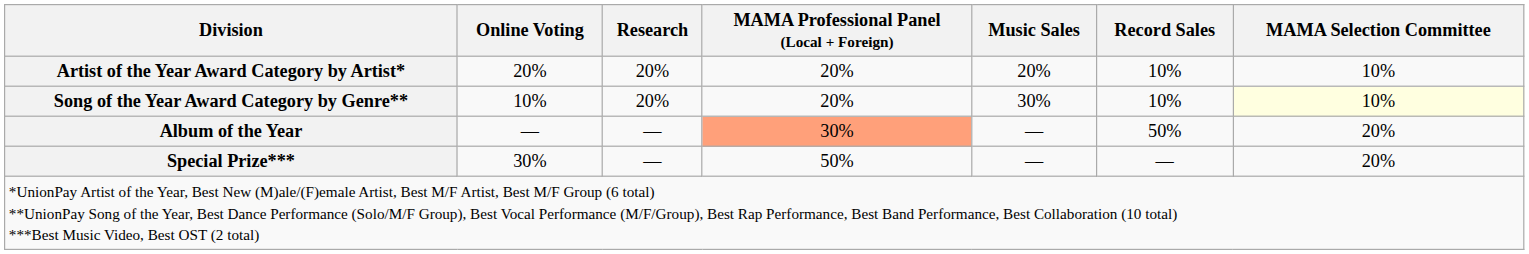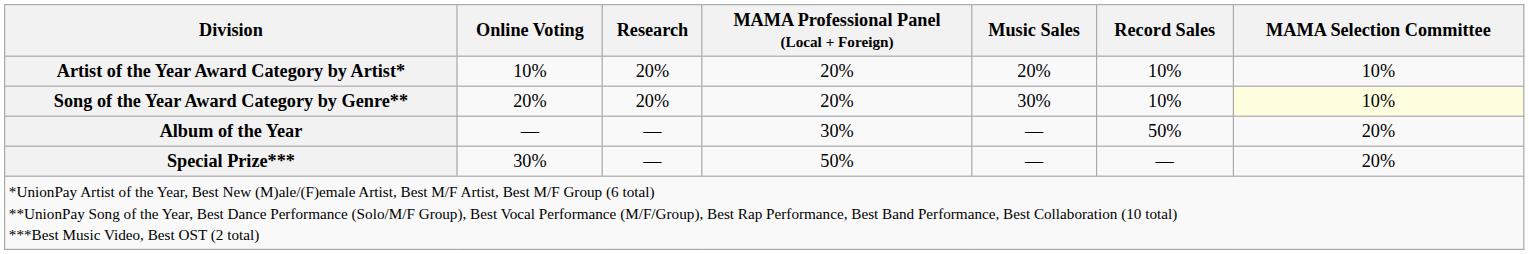Artist of the Year Award Category by Artist* | Online Voting: 20% -> 10%
Song of the Year Award Category by Genre** | Online Voting: 10% -> 20%
Album of the Year | MAMA Professional Panel (Local + Foreign): lightsalmon background -> no background
